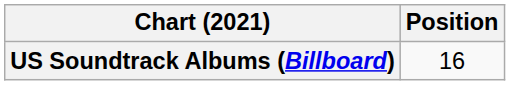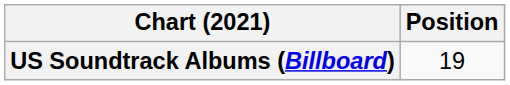US Soundtrack Albums (Billboard) | Position: 16 -> 19
